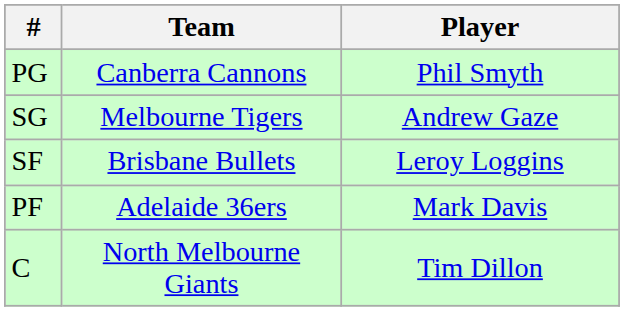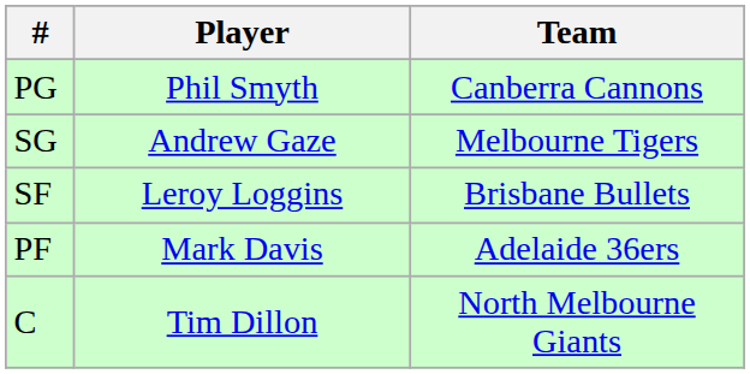columns swapped: Player <-> Team
